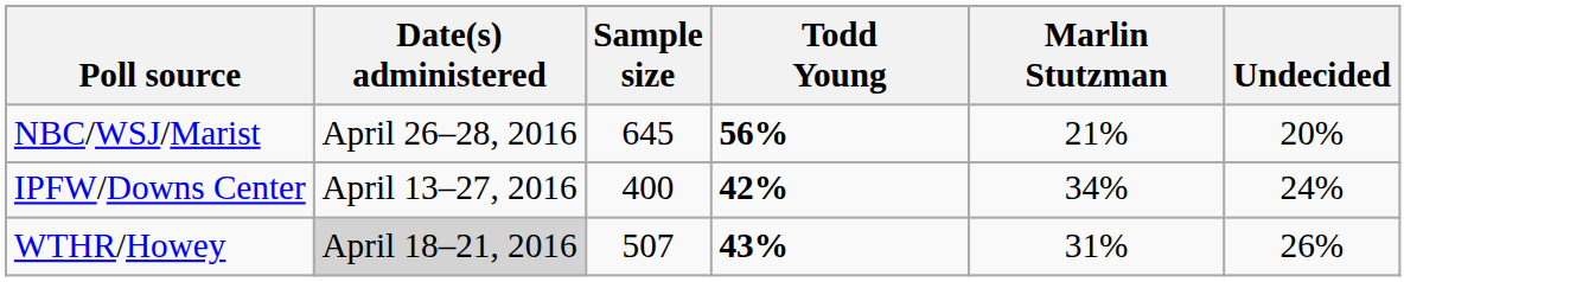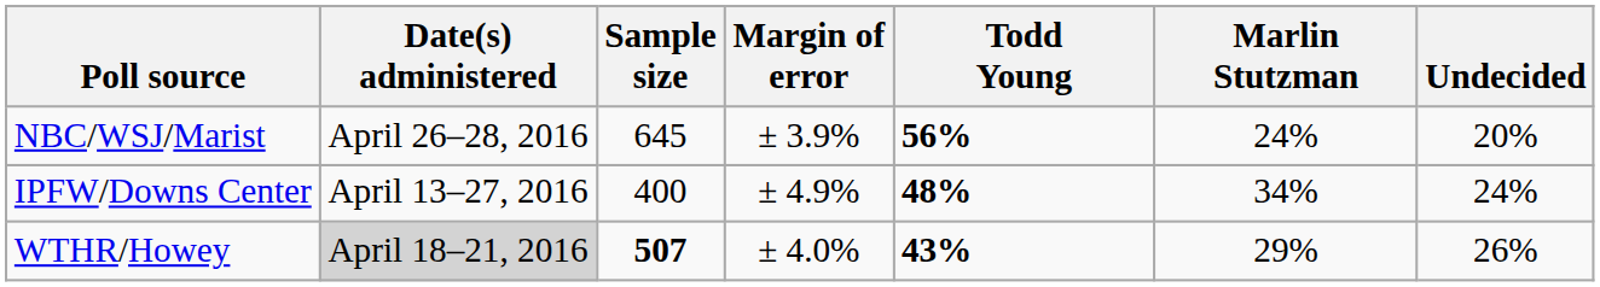+ column: Margin of error | ± 3.9% | ± 4.9% | ± 4.0%
NBC/WSJ/Marist | Marlin Stutzman: 21% -> 24%
IPFW/Downs Center | Todd Young: 42% -> 48%
WTHR/Howey | Sample size: normal -> bold
WTHR/Howey | Marlin Stutzman: 31% -> 29%
